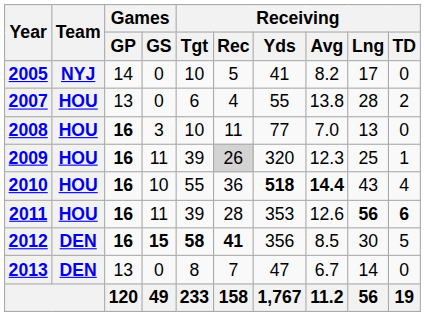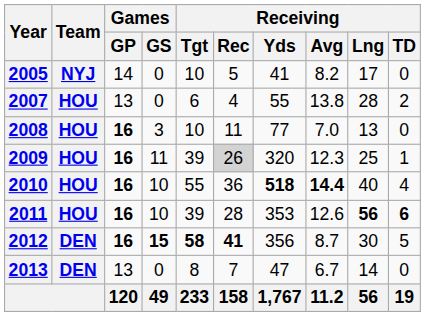2010 | Receiving / Lng: 43 -> 40
2011 | Games / GS: 11 -> 10
2012 | Receiving / Avg: 8.5 -> 8.7
